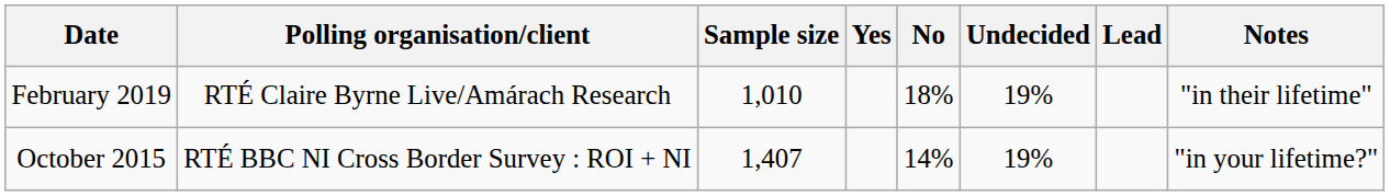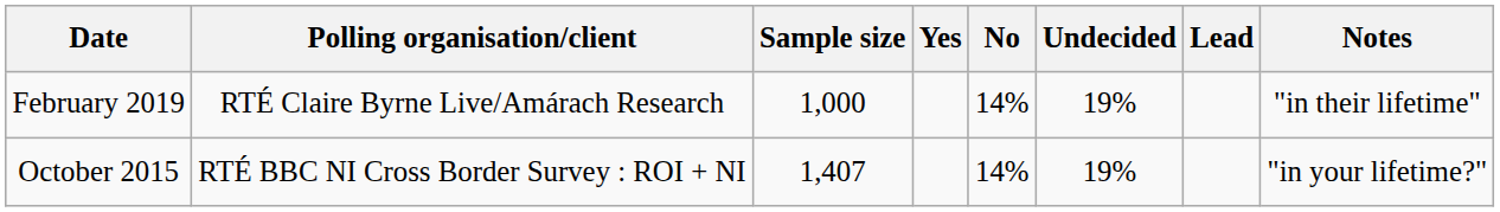February 2019 | Sample size: 1,010 -> 1,000
February 2019 | No: 18% -> 14%
